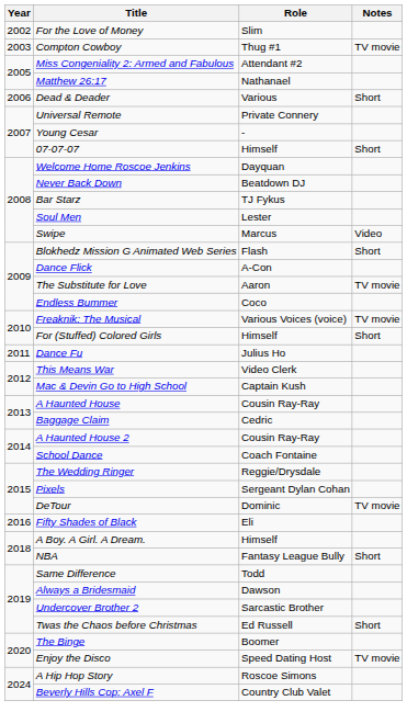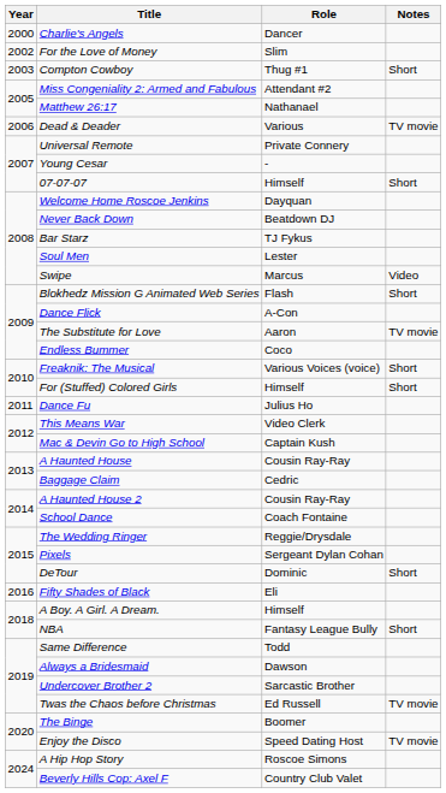+ row: 2000 | Charlie's Angels | Dancer
Compton Cowboy | Notes: TV movie -> Short
Dead & Deader | Notes: Short -> TV movie
Freaknik: The Musical | Notes: TV movie -> Short
DeTour | Notes: TV movie -> Short
Twas the Chaos before Christmas | Notes: Short -> TV movie
